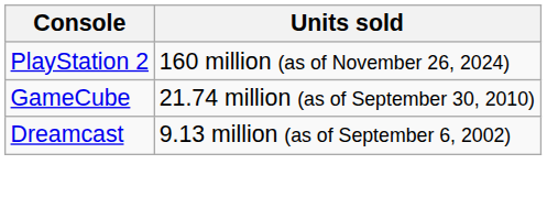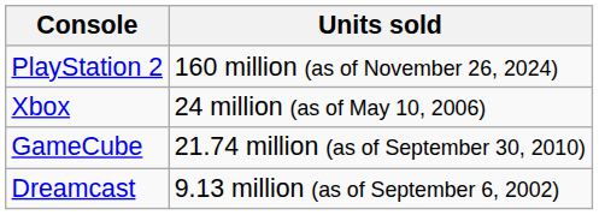+ row: Xbox | 24 million (as of May 10, 2006)
